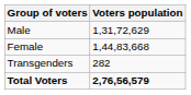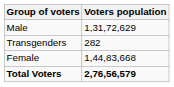rows swapped: Female <-> Transgenders
